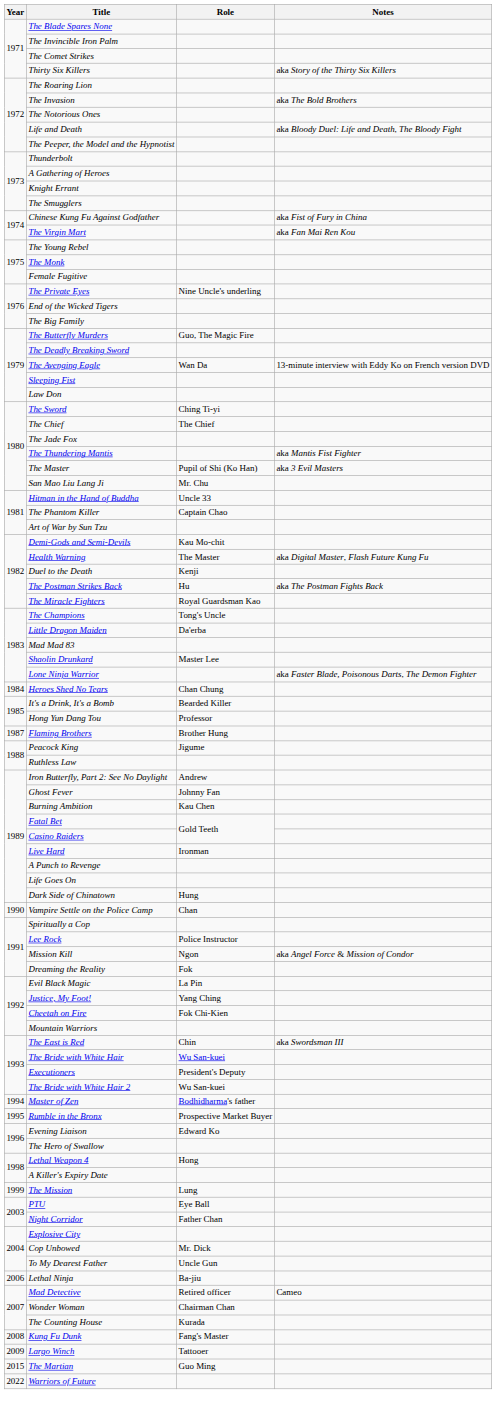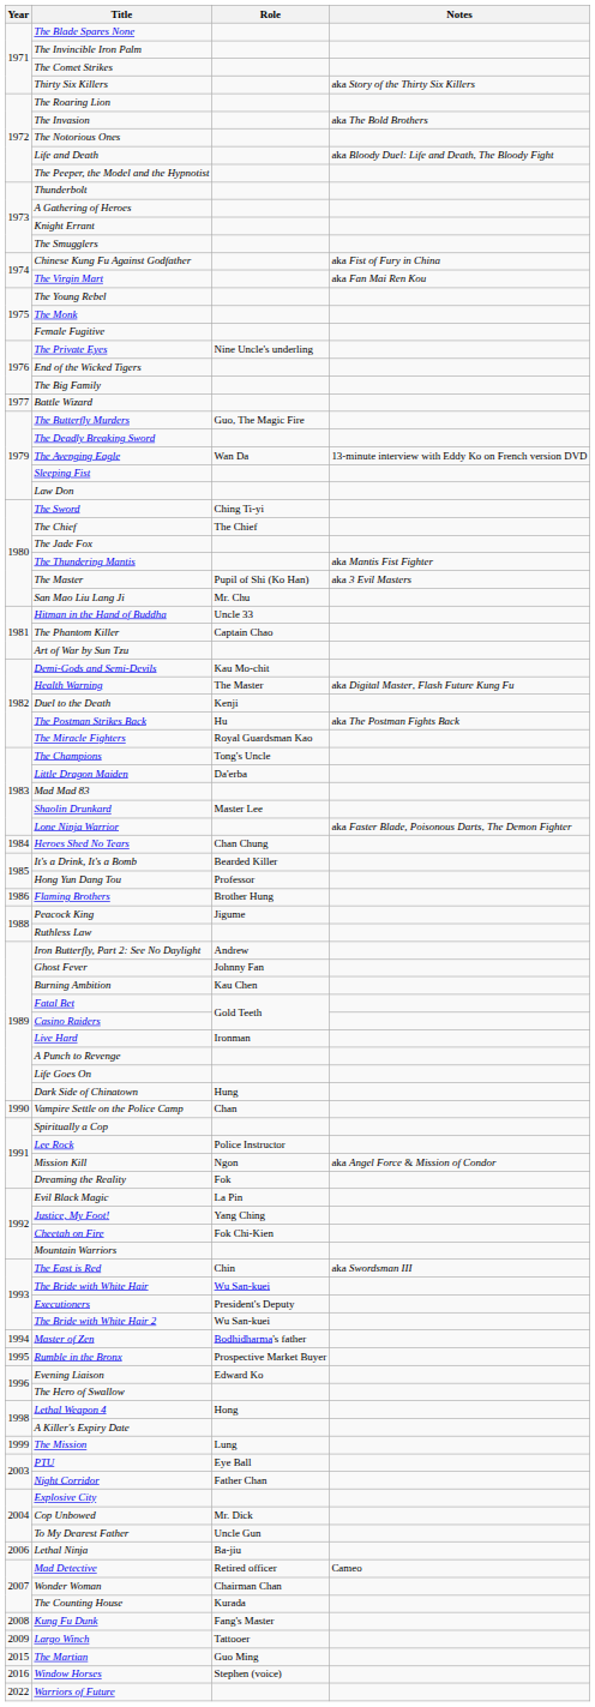+ row: 1977 | Battle Wizard
Flaming Brothers | Year: 1987 -> 1986
+ row: 2016 | Window Horses | Stephen (voice)
